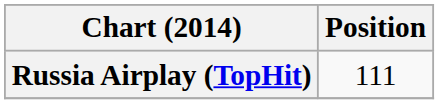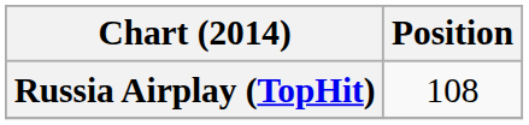Russia Airplay (TopHit) | Position: 111 -> 108
